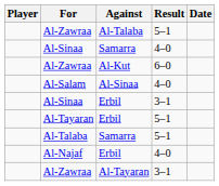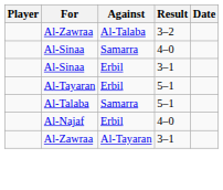Al-Zawraa / Al-Talaba | Result: 5–1 -> 3–2
- row: Al-Zawraa | Al-Kut | 6–0
- row: Al-Salam | Al-Sinaa | 4–0
